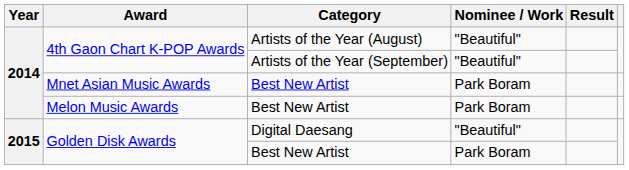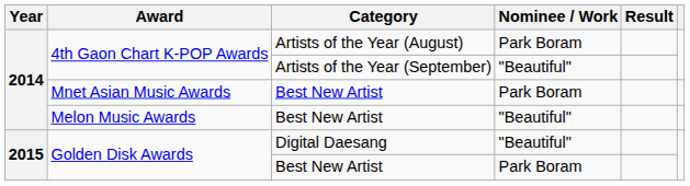4th Gaon Chart K-POP Awards / Artists of the Year (August) | Nominee / Work: "Beautiful" -> Park Boram
Melon Music Awards | Nominee / Work: Park Boram -> "Beautiful"
